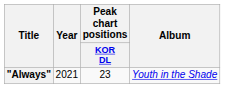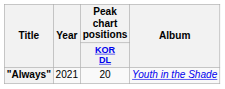"Always" | Peak chart positions / KOR DL: 23 -> 20
